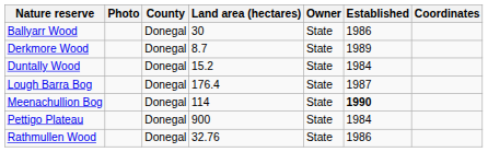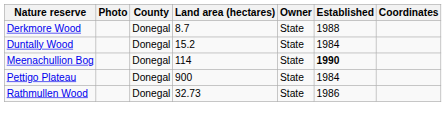- row: Ballyarr Wood | Donegal | 30 | State | 1986
Derkmore Wood | Established: 1989 -> 1988
- row: Lough Barra Bog | Donegal | 176.4 | State | 1987
Rathmullen Wood | Land area (hectares): 32.76 -> 32.73
